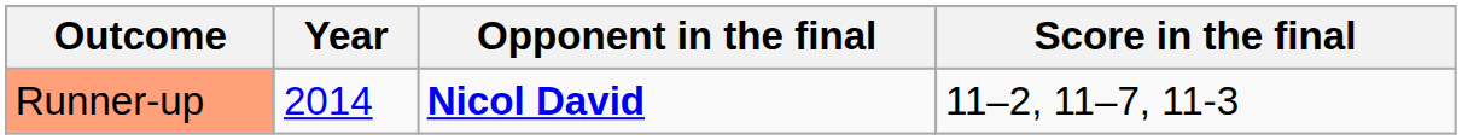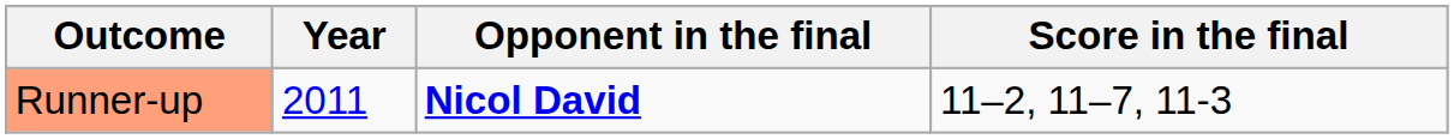Runner-up | Year: 2014 -> 2011
